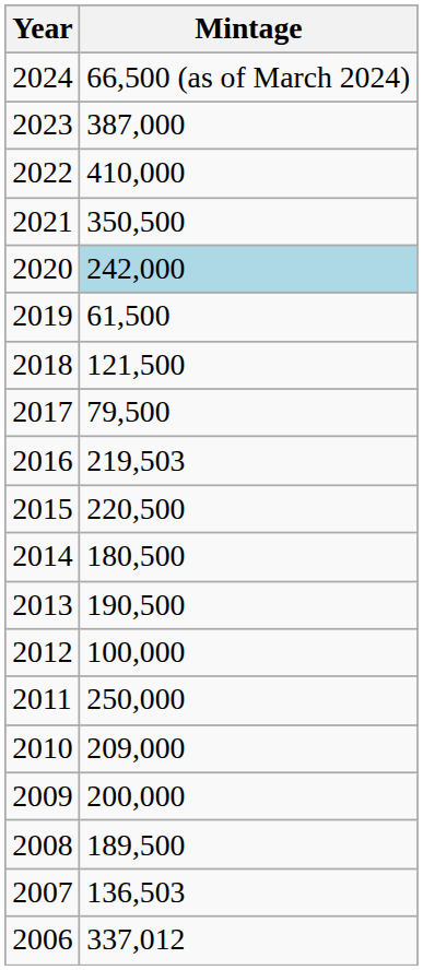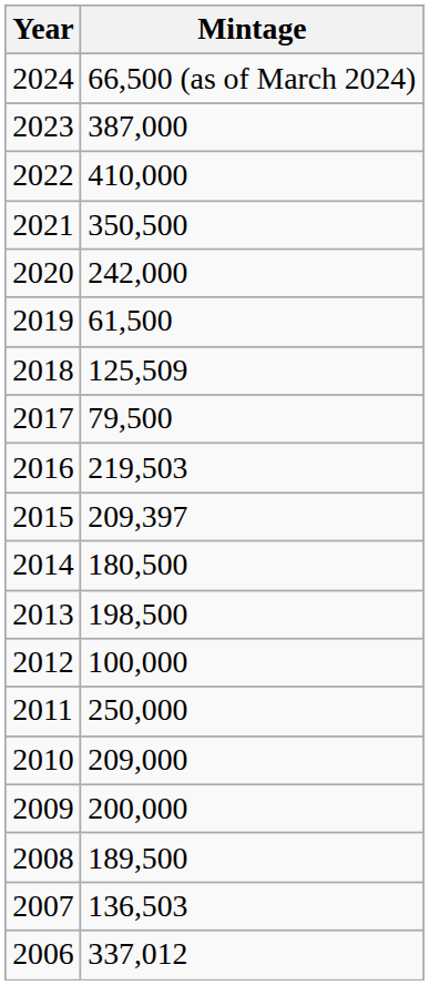2020 | Mintage: lightblue background -> no background
2018 | Mintage: 121,500 -> 125,509
2015 | Mintage: 220,500 -> 209,397
2013 | Mintage: 190,500 -> 198,500
